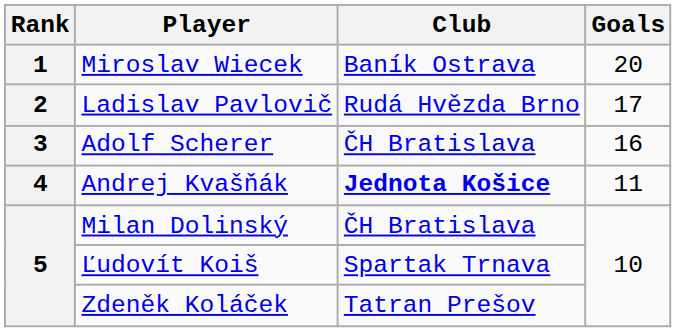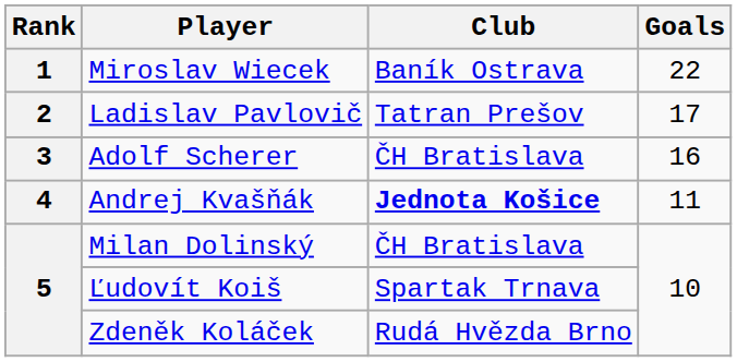Miroslav Wiecek | Goals: 20 -> 22
Ladislav Pavlovič | Club: Rudá Hvězda Brno -> Tatran Prešov
Zdeněk Koláček | Club: Tatran Prešov -> Rudá Hvězda Brno
